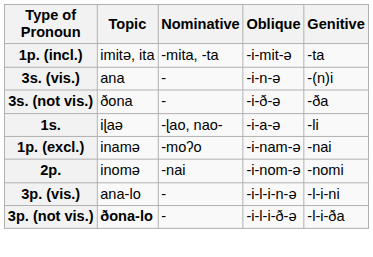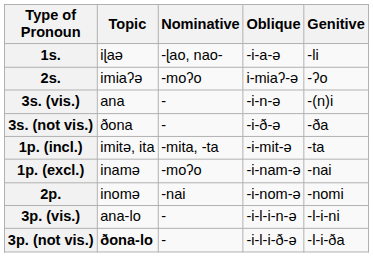rows swapped: 1s. <-> 1p. (incl.)
+ row: 2s. | imiaʔə | -moʔo | i-miaʔ-ə | -ʔo
